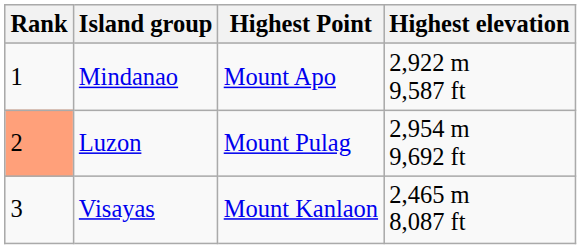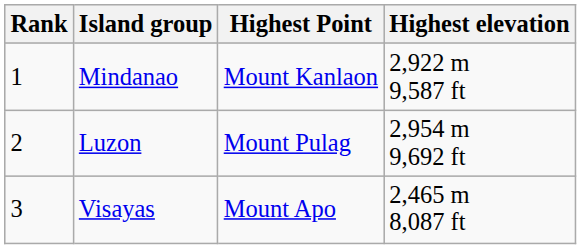Mindanao | Highest Point: Mount Apo -> Mount Kanlaon
Luzon | Rank: lightsalmon background -> no background
Visayas | Highest Point: Mount Kanlaon -> Mount Apo
